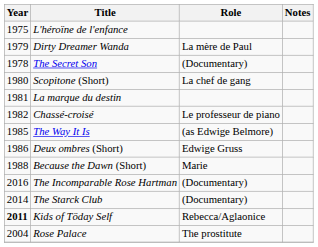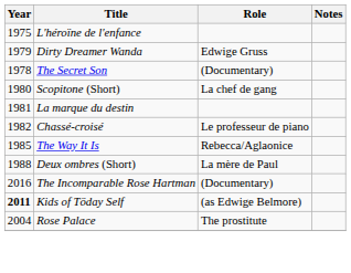Dirty Dreamer Wanda | Role: La mère de Paul -> Edwige Gruss
The Way It Is | Role: (as Edwige Belmore) -> Rebecca/Aglaonice
Deux ombres (Short) | Year: 1986 -> 1988
Deux ombres (Short) | Role: Edwige Gruss -> La mère de Paul
- row: 1988 | Because the Dawn (Short) | Marie
- row: 2014 | The Starck Club | (Documentary)
Kids of Töday Self | Role: Rebecca/Aglaonice -> (as Edwige Belmore)
